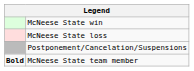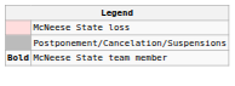- row: McNeese State win
